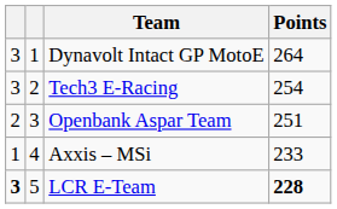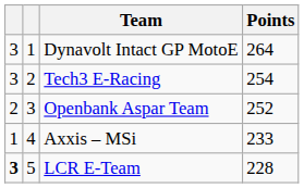Openbank Aspar Team | Points: 251 -> 252
LCR E-Team | Points: bold -> normal
